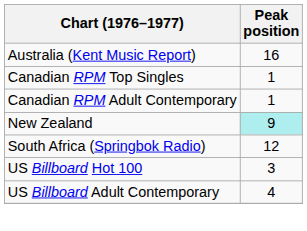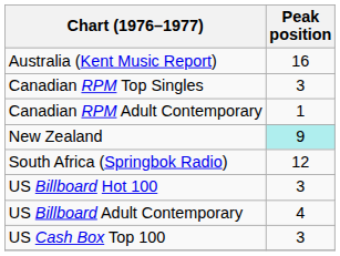Canadian RPM Top Singles | Peak position: 1 -> 3
+ row: US Cash Box Top 100 | 3
